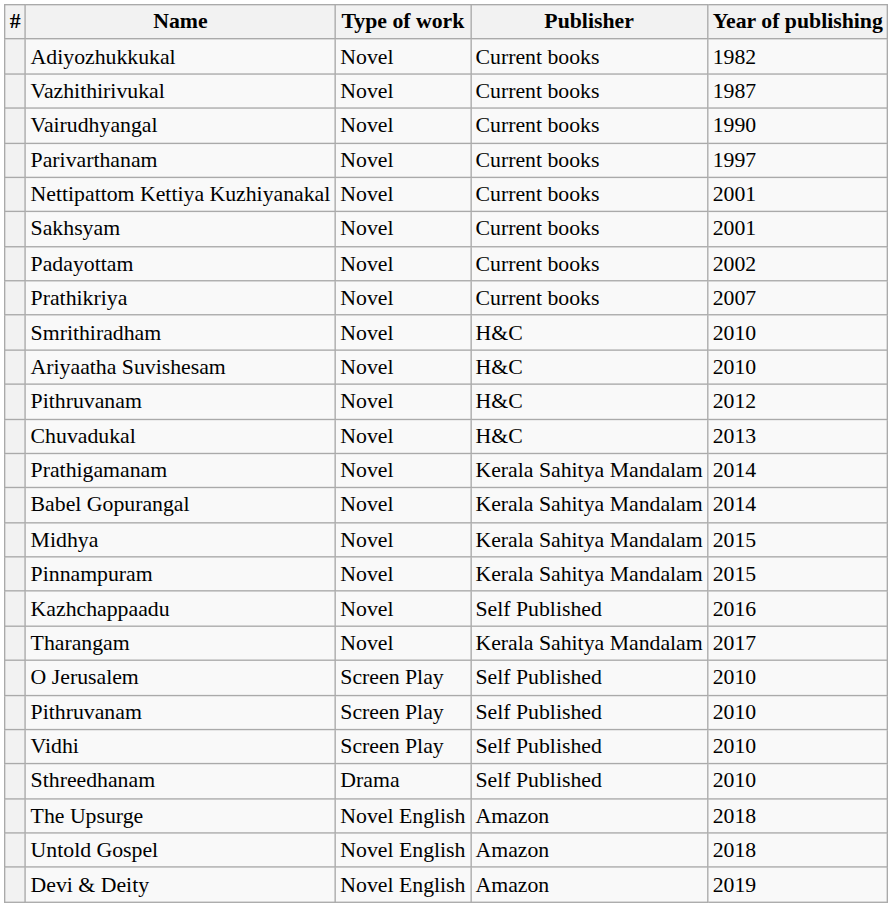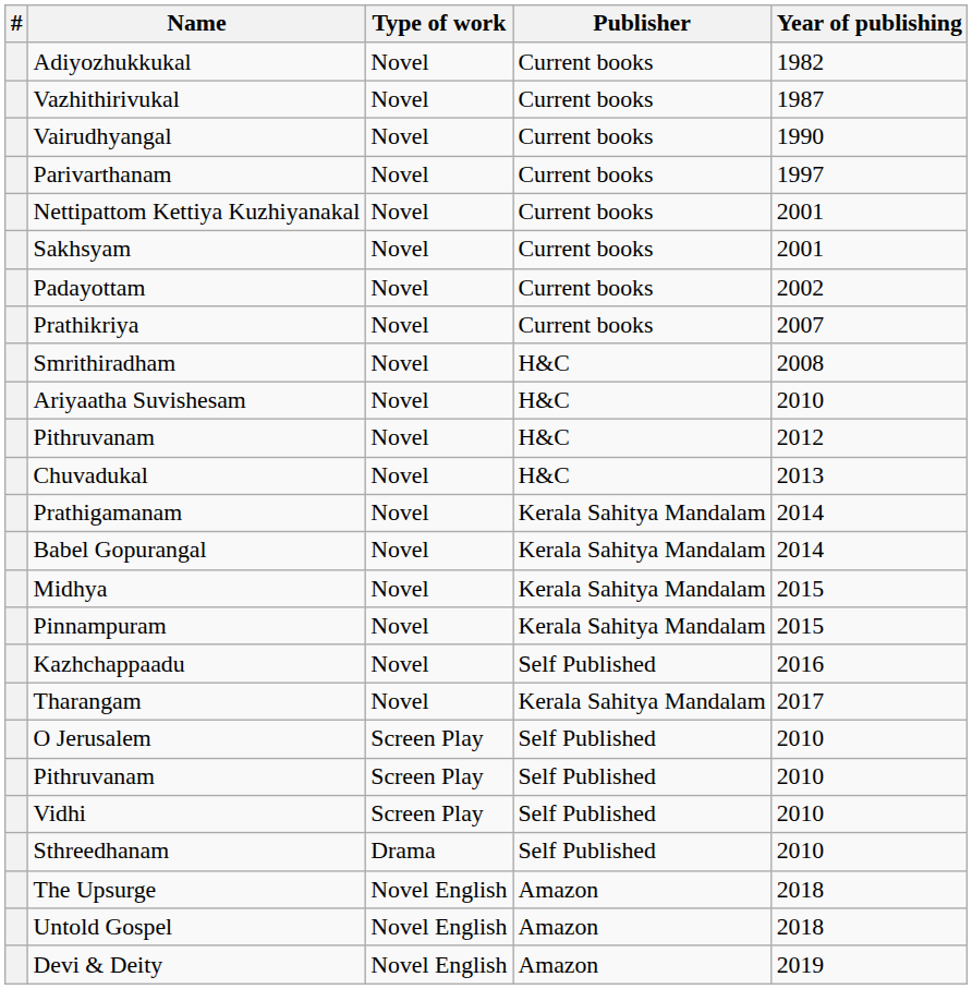Smrithiradham | Year of publishing: 2010 -> 2008
